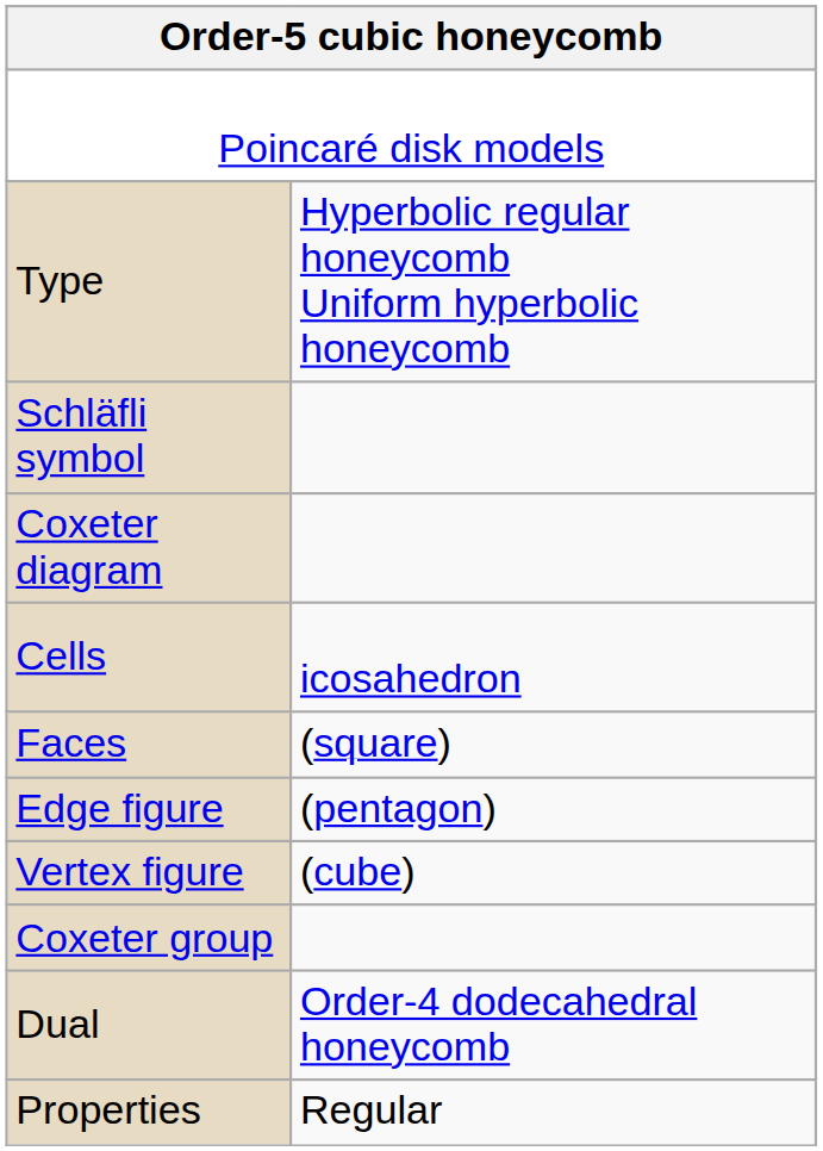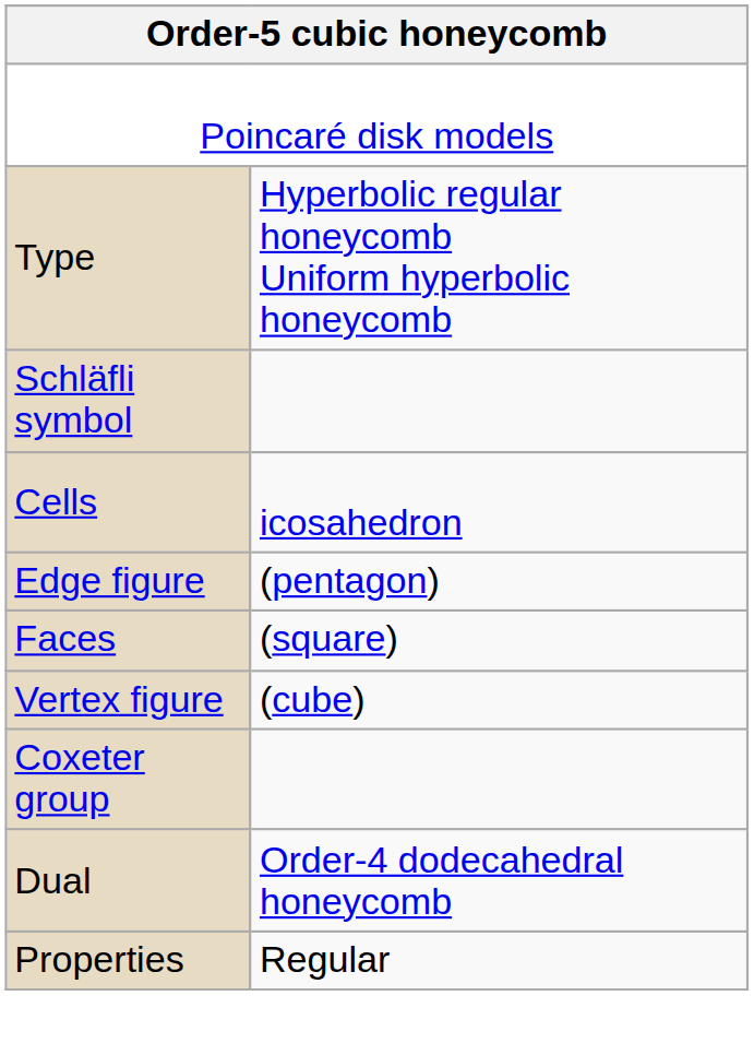- row: Coxeter diagram
rows swapped: Faces <-> Edge figure
